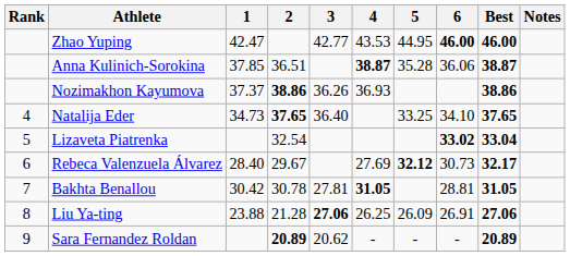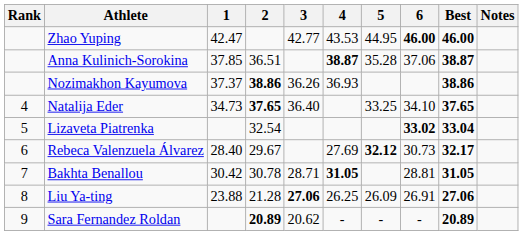Anna Kulinich-Sorokina | 6: 36.06 -> 37.06
Bakhta Benallou | 3: 27.81 -> 28.71
